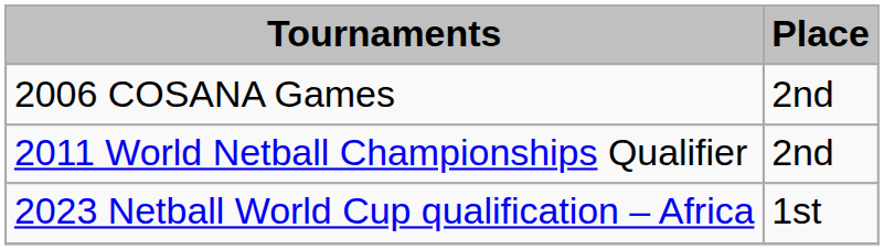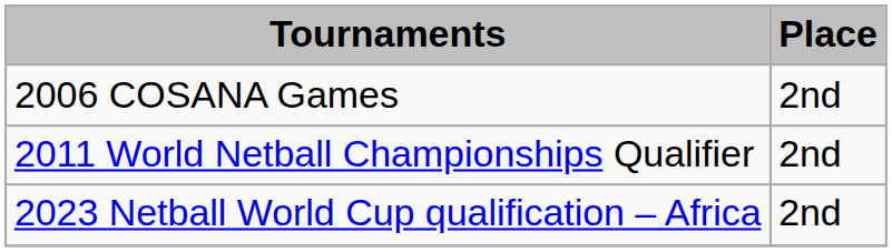2023 Netball World Cup qualification – Africa | Place: 1st -> 2nd
